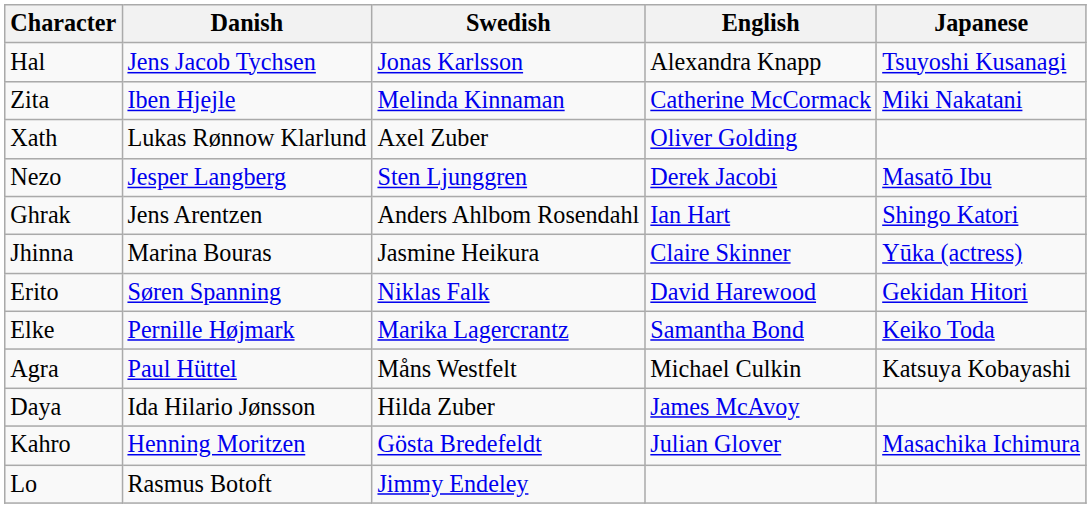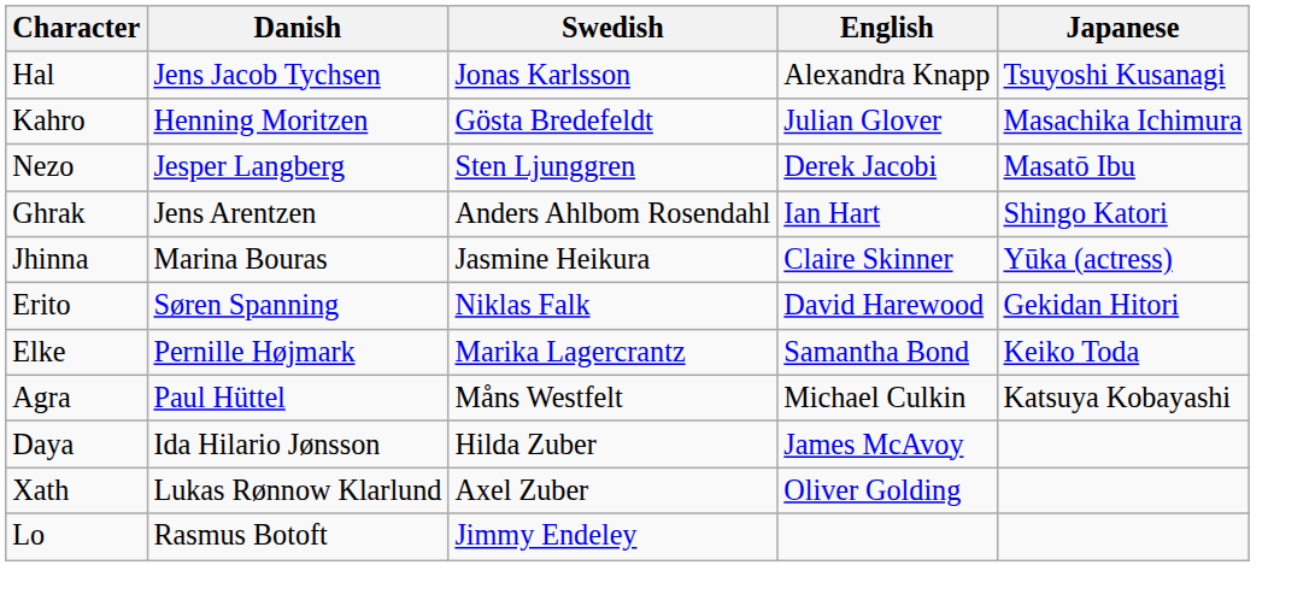- row: Zita | Iben Hjejle | Melinda Kinnaman | Catherine McCormack | Miki Nakatani
rows swapped: Kahro <-> Xath
